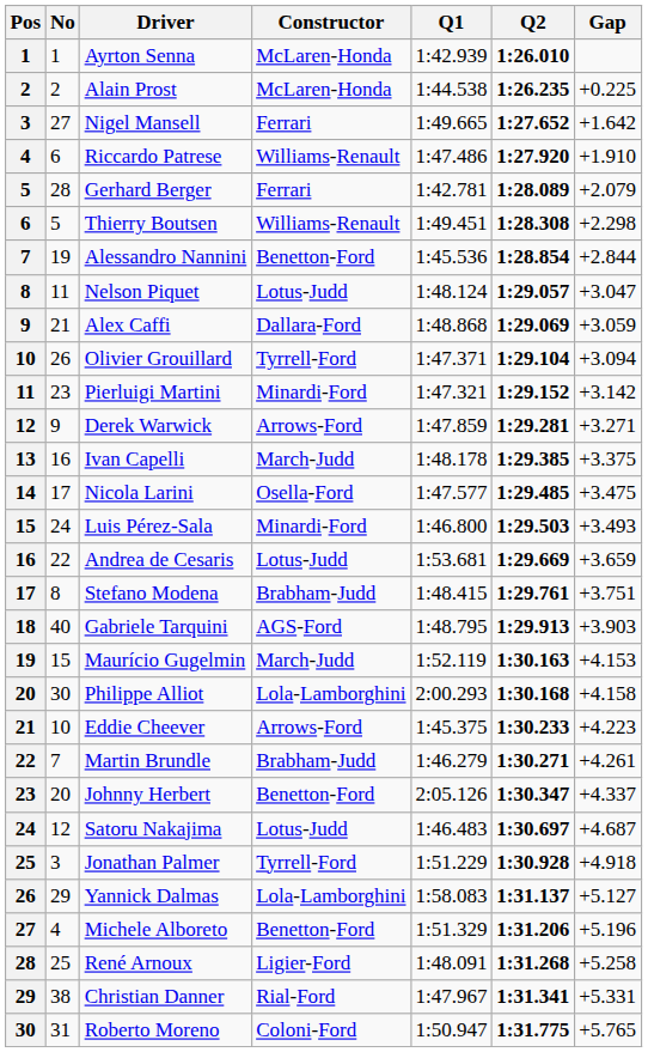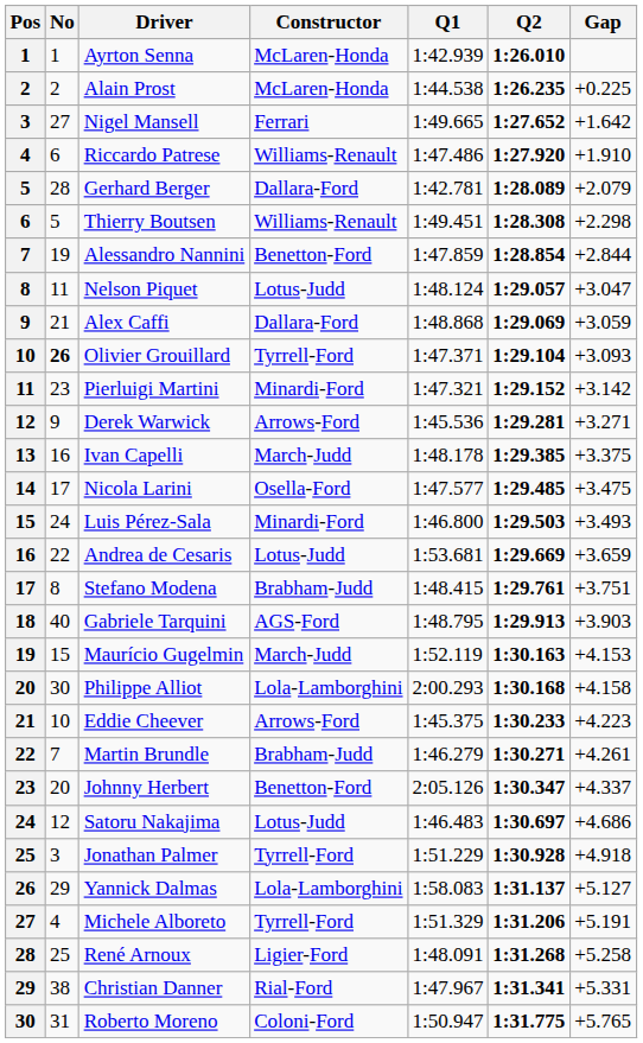Gerhard Berger | Constructor: Ferrari -> Dallara-Ford
Alessandro Nannini | Q1: 1:45.536 -> 1:47.859
Olivier Grouillard | No: normal -> bold
Olivier Grouillard | Gap: +3.094 -> +3.093
Derek Warwick | Q1: 1:47.859 -> 1:45.536
Satoru Nakajima | Gap: +4.687 -> +4.686
Michele Alboreto | Constructor: Benetton-Ford -> Tyrrell-Ford
Michele Alboreto | Gap: +5.196 -> +5.191
